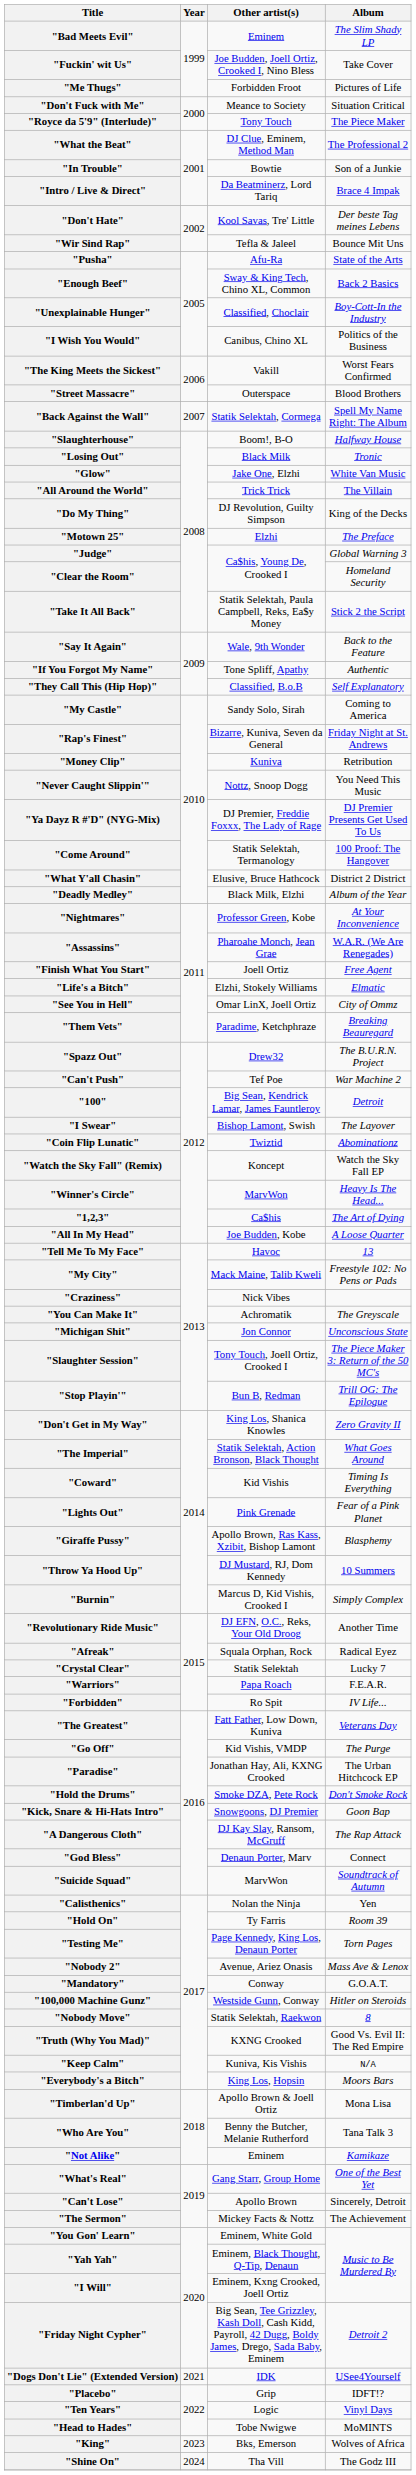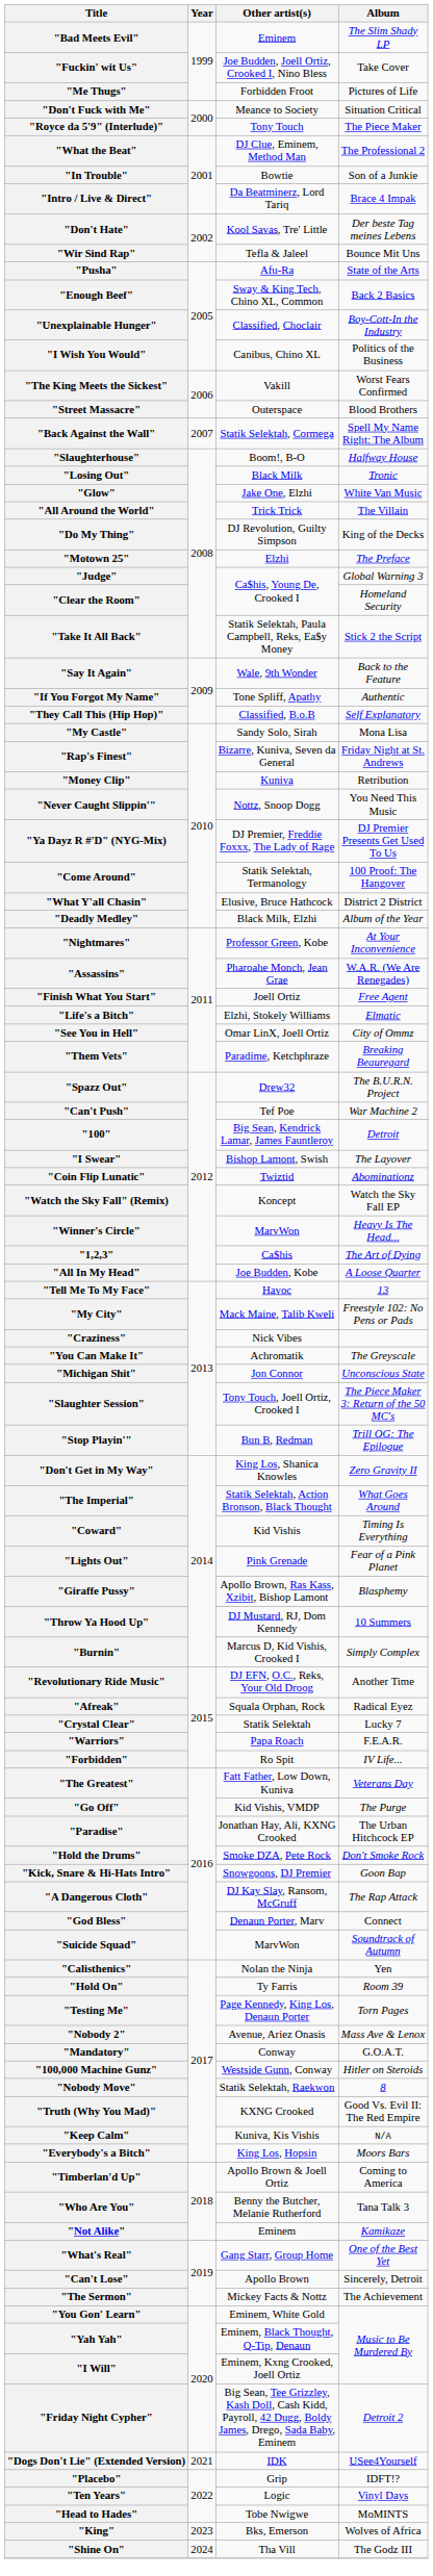"My Castle" | Album: Coming to America -> Mona Lisa
"Timberlan'd Up" | Album: Mona Lisa -> Coming to America
